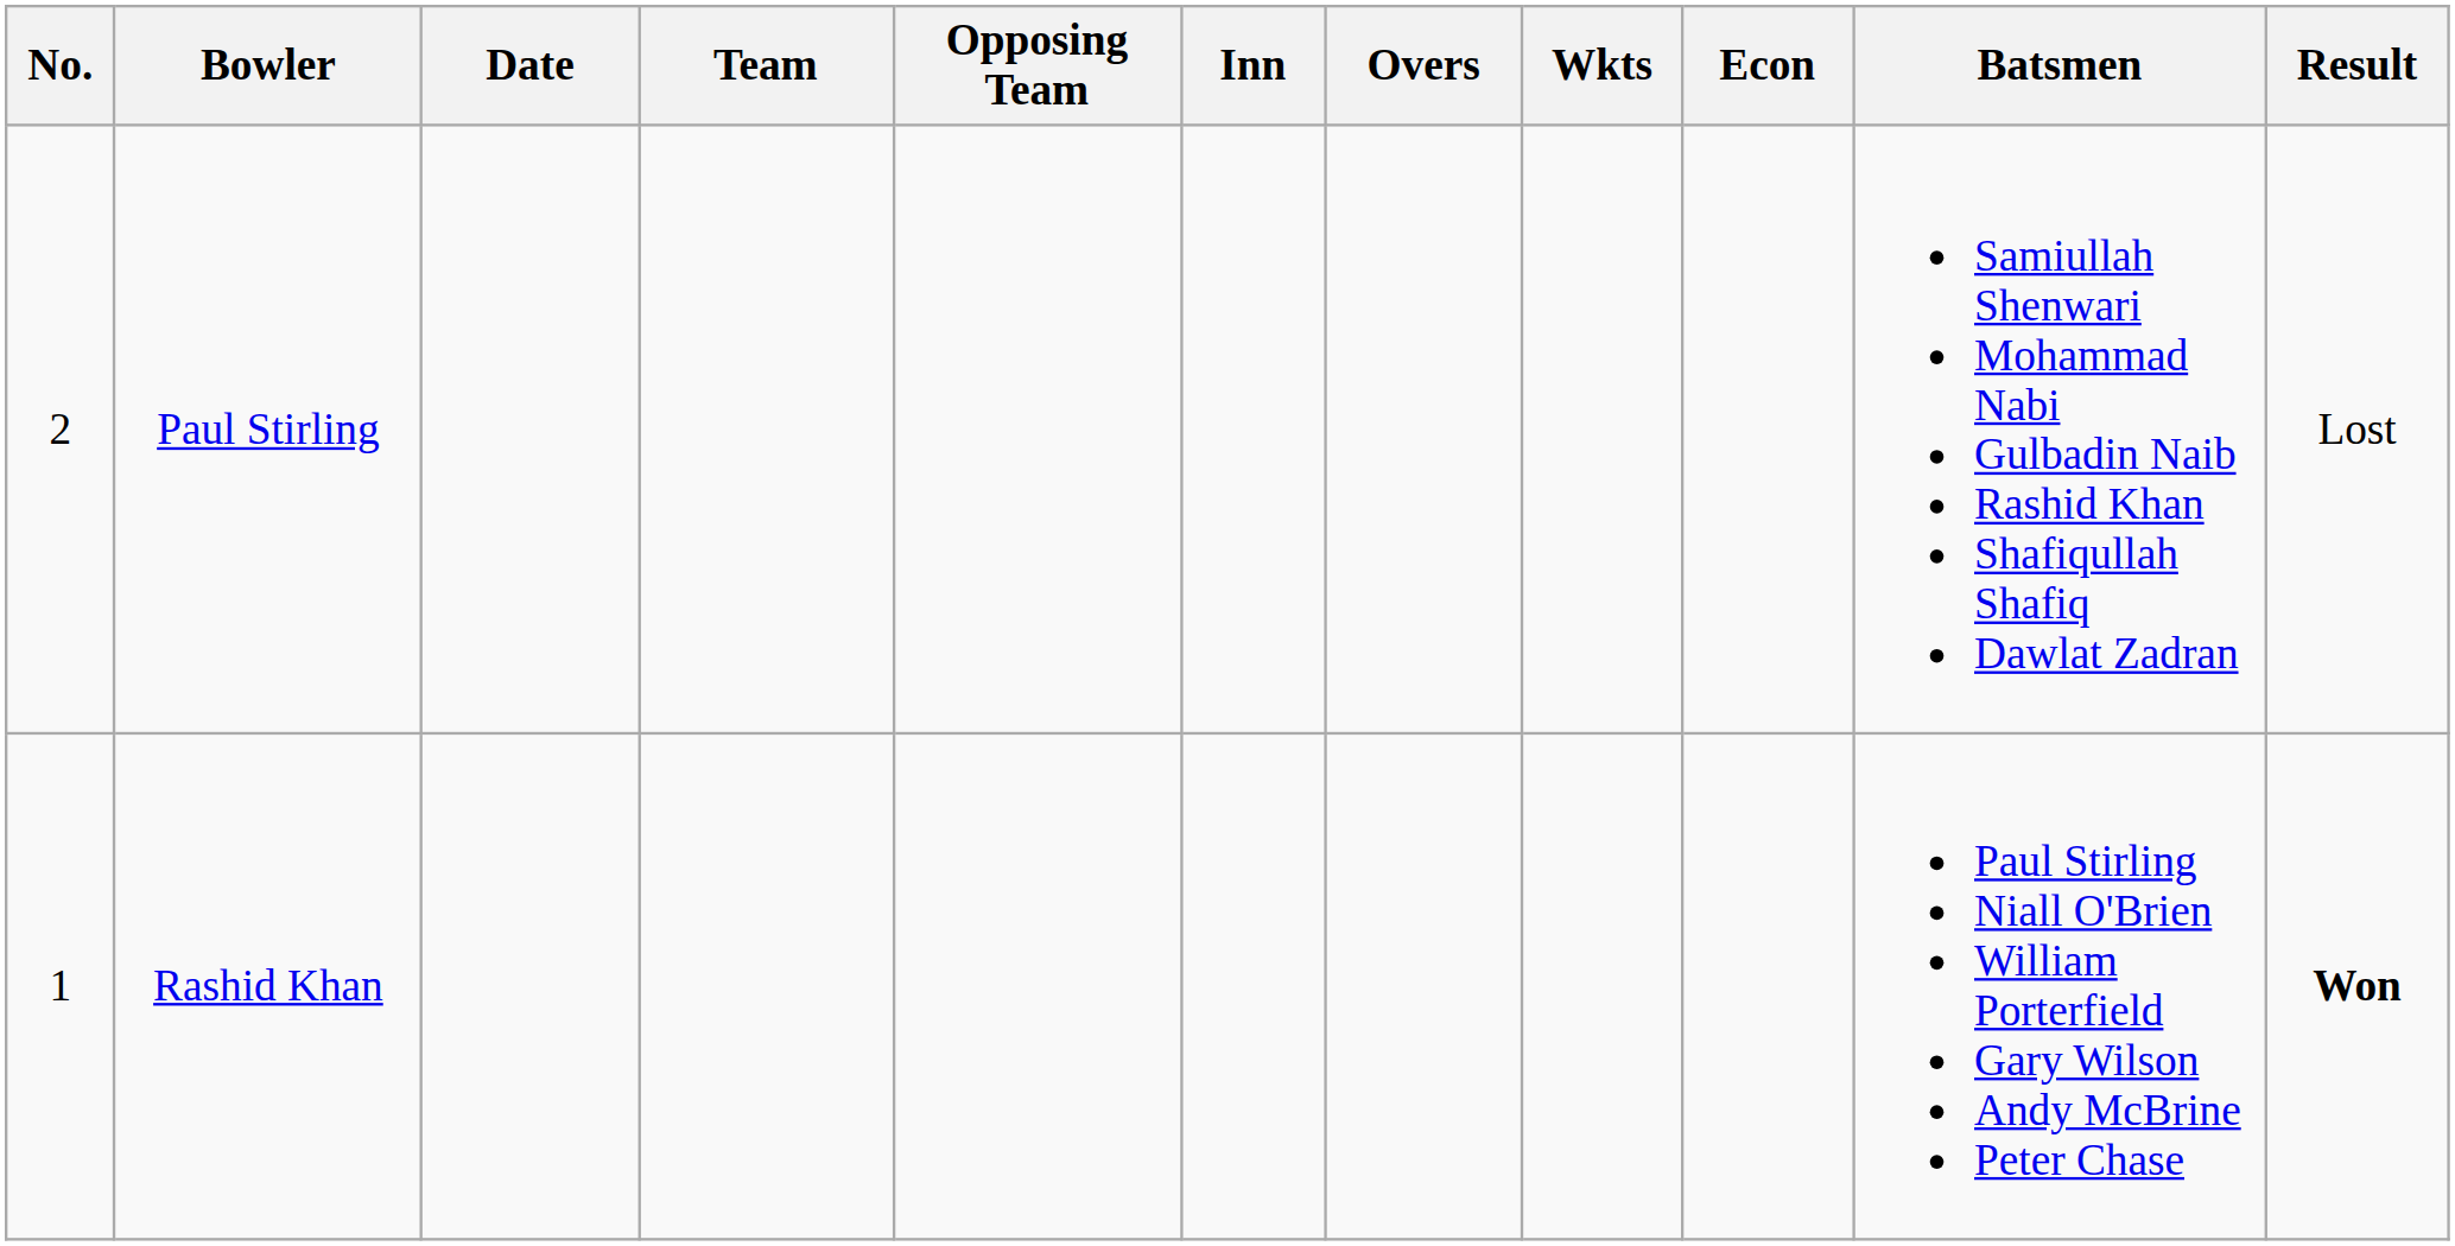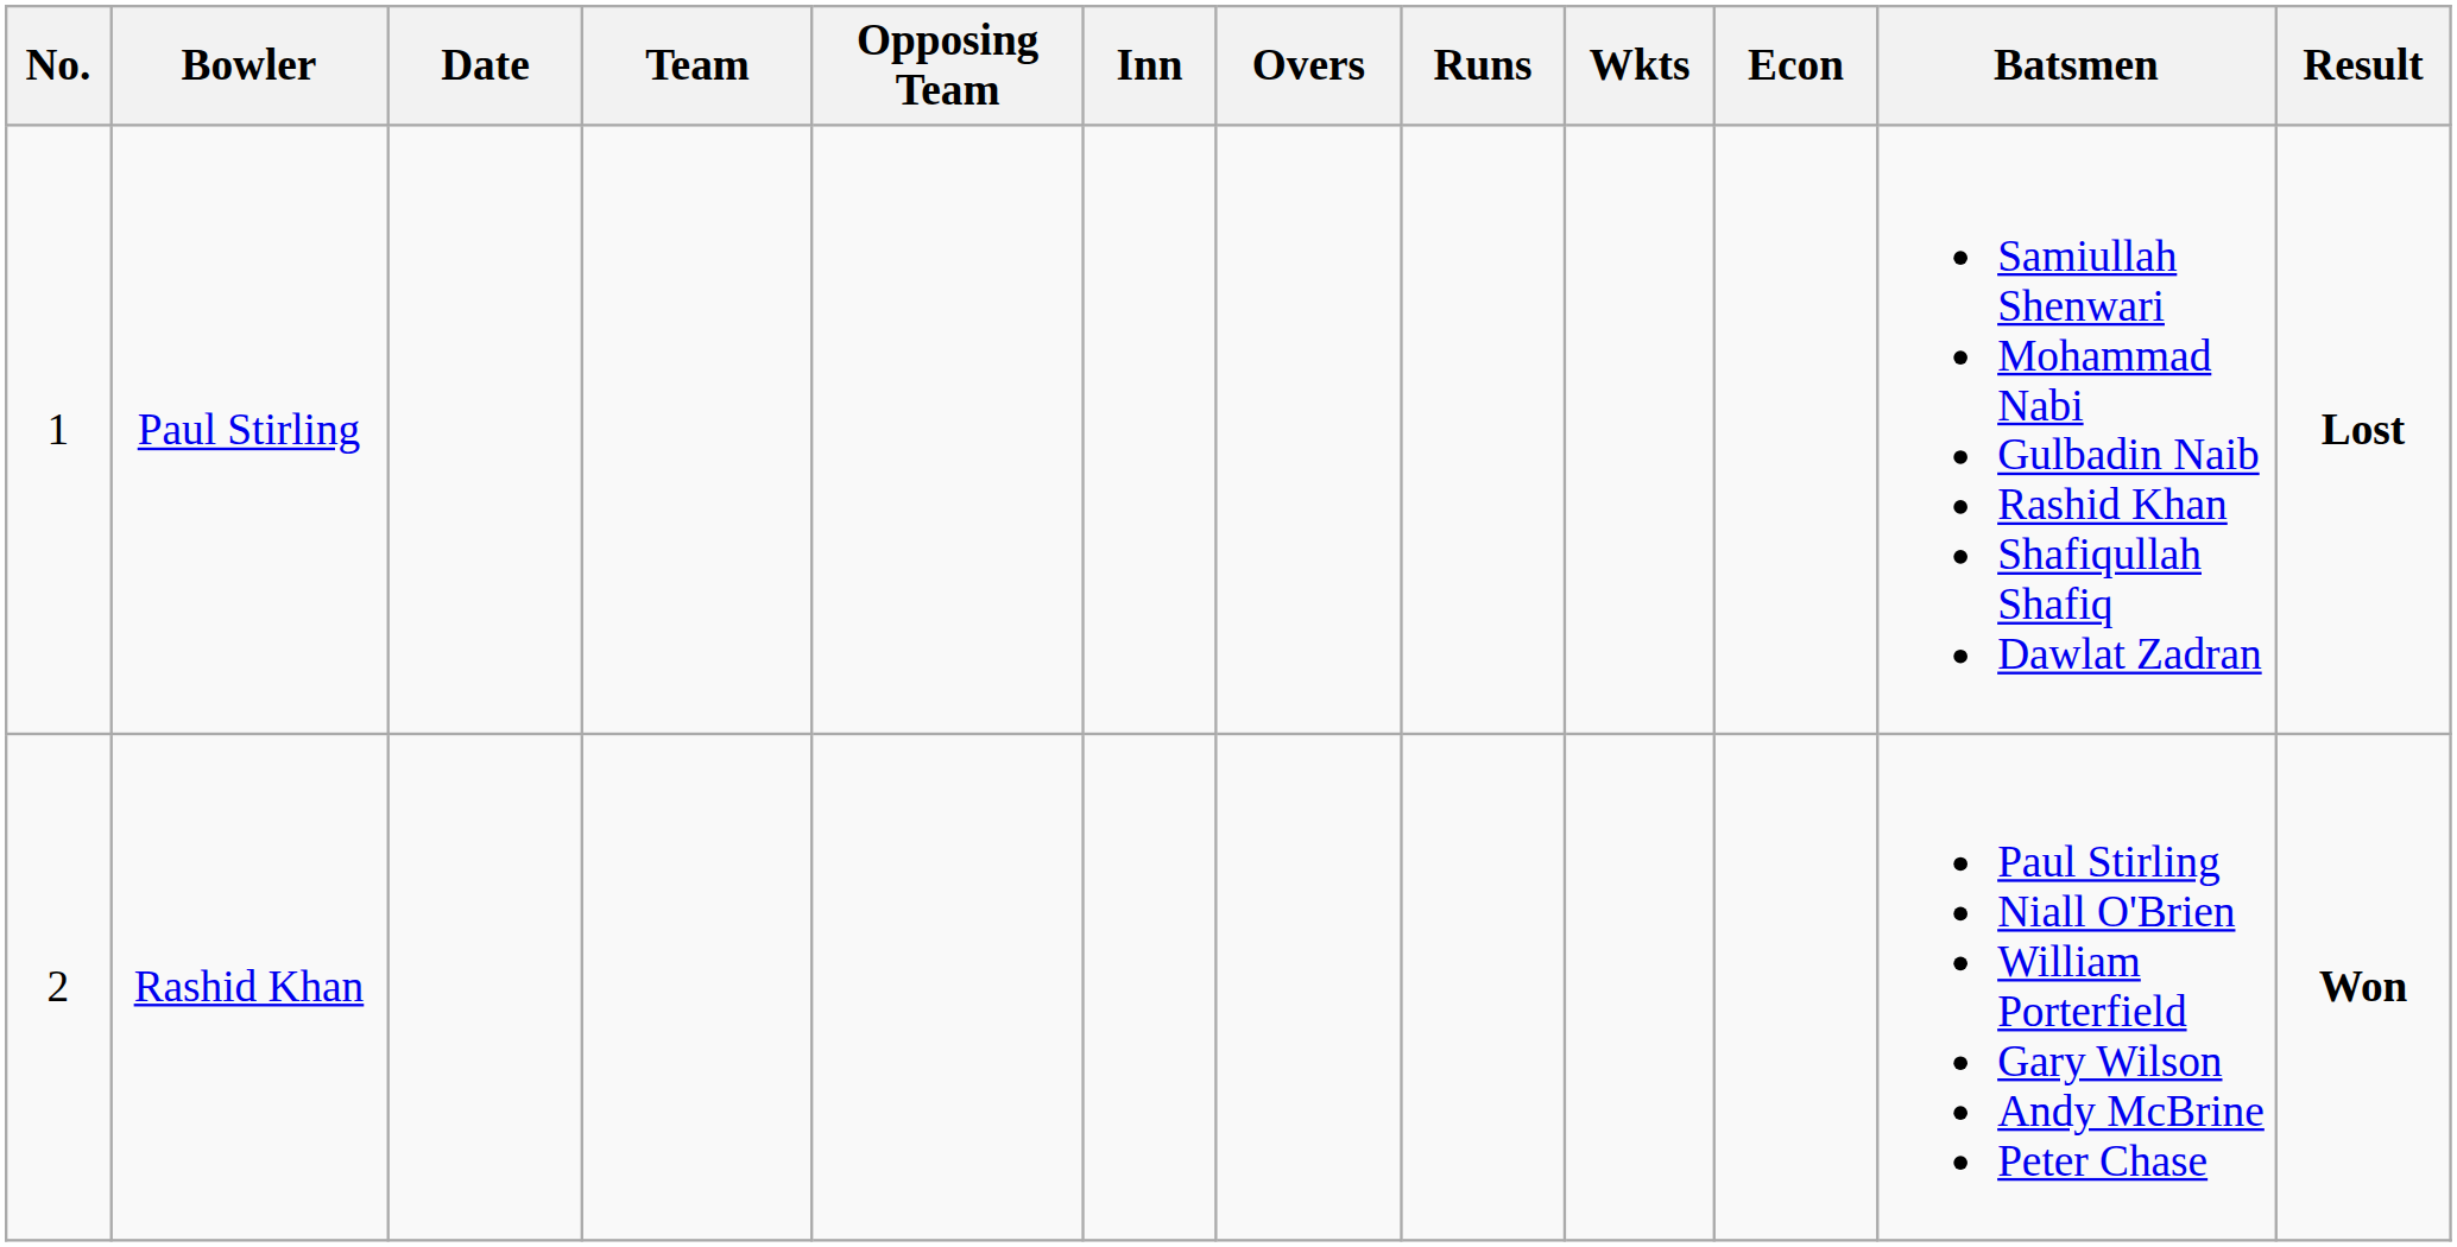+ column: Runs
Paul Stirling | No.: 2 -> 1
Paul Stirling | Result: normal -> bold
Rashid Khan | No.: 1 -> 2
